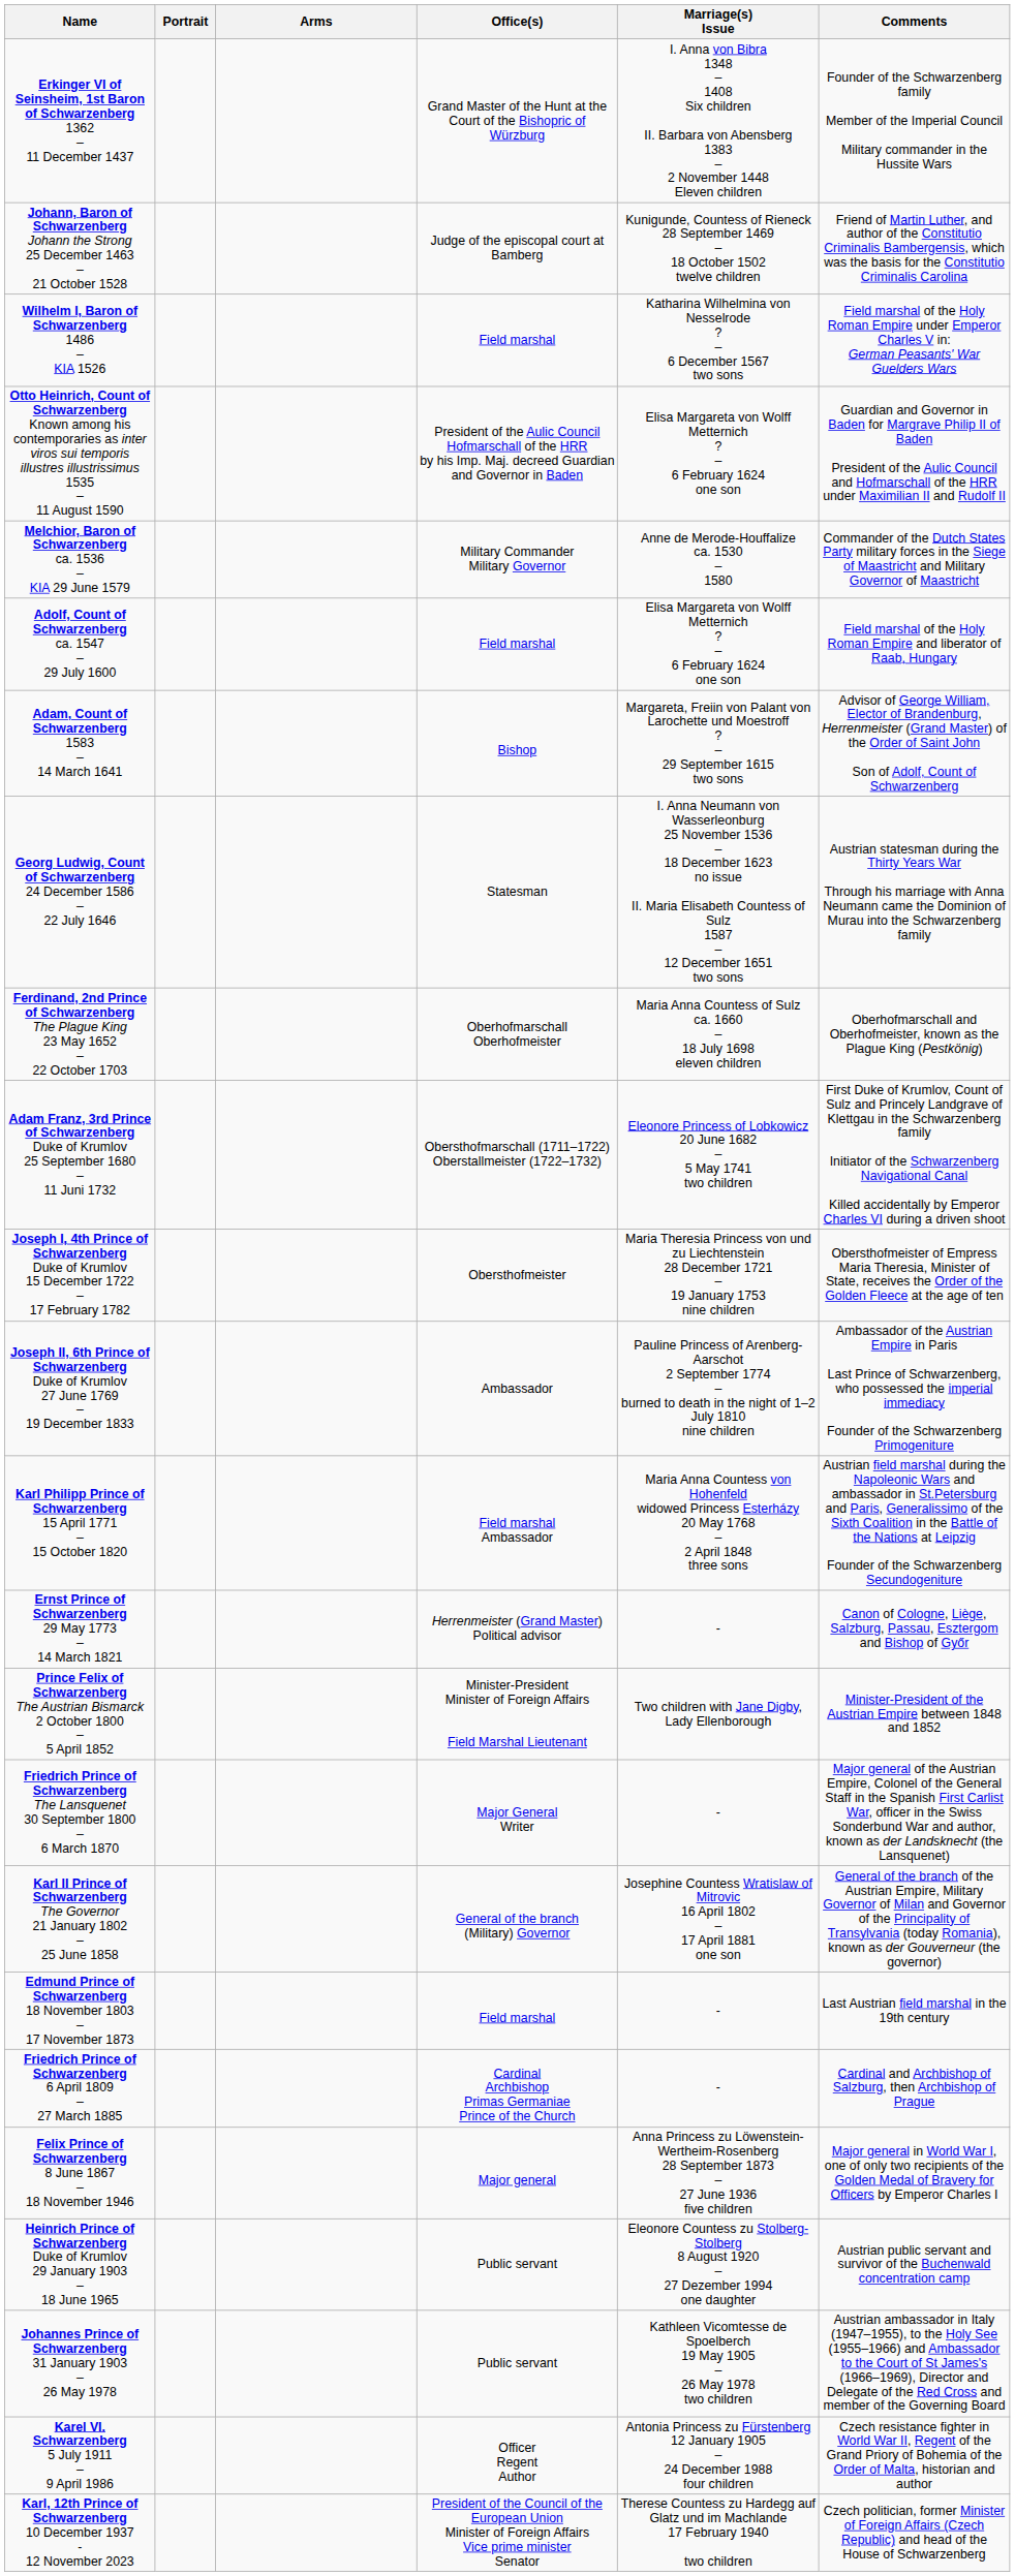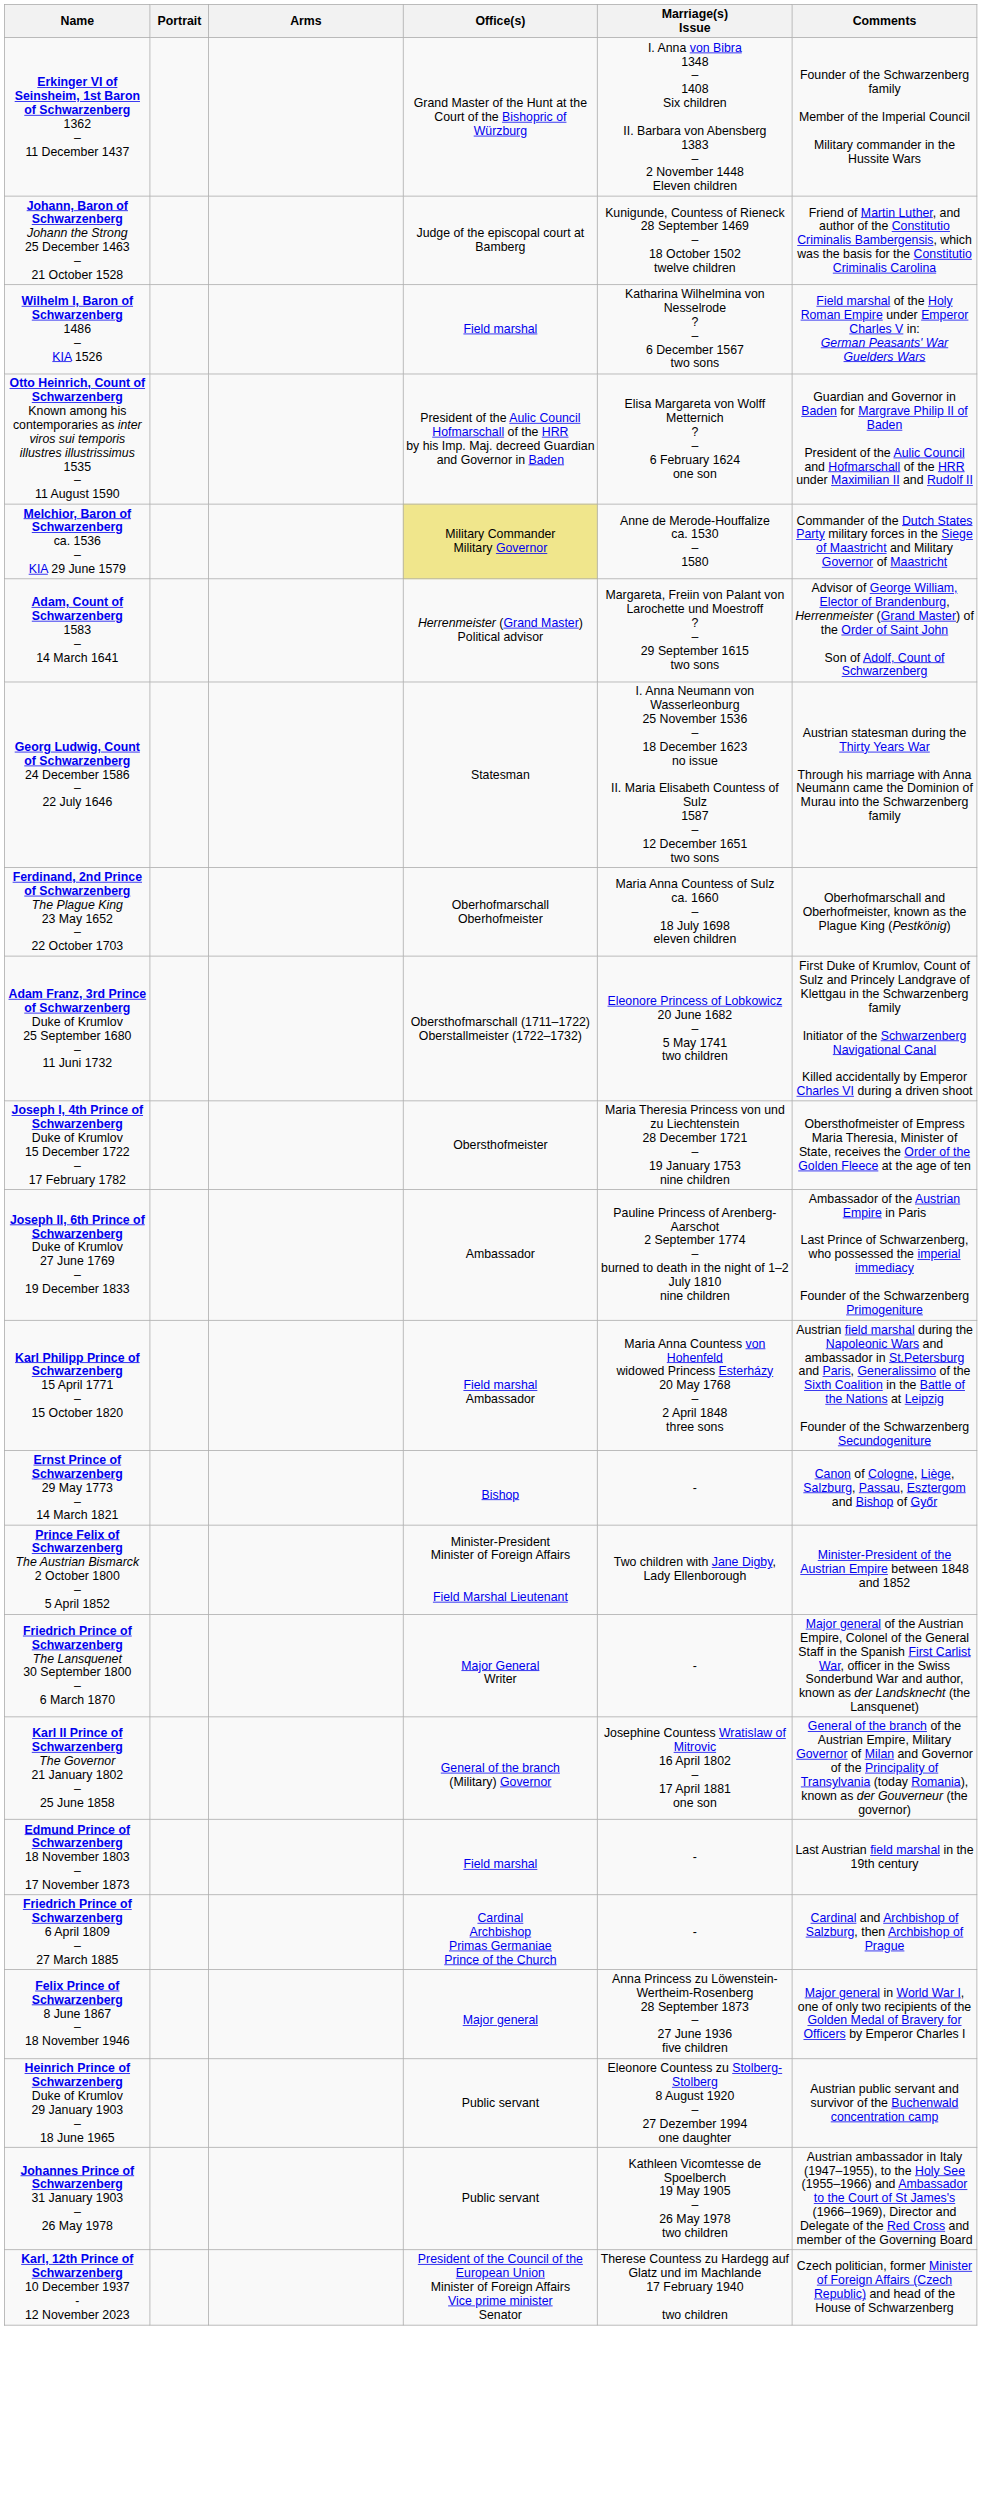Melchior, Baron of Schwarzenberg ca. 1536 – KIA 29 June 1579 | Office(s): no background -> khaki background
- row: Adolf, Count of Schwarzenberg ca. 1547 – 29 July 1600 | Field marshal | Elisa Margareta von Wolff Metternich ? – 6 February 1624 one son | Field marshal of the Holy Roman Empire and liberator of Raab, Hungary
Adam, Count of Schwarzenberg 1583 – 14 March 1641 | Office(s): Bishop -> Herrenmeister (Grand Master) Political advisor
Ernst Prince of Schwarzenberg 29 May 1773 – 14 March 1821 | Office(s): Herrenmeister (Grand Master) Political advisor -> Bishop
- row: Karel VI. Schwarzenberg 5 July 1911 – 9 April 1986 | Officer Regent Author | Antonia Princess zu Fürstenberg 12 January 1905 – 24 December 1988 four children | Czech resistance fighter in World War II, Regent of the Grand Priory of Bohemia of the Order of Malta, historian and author
